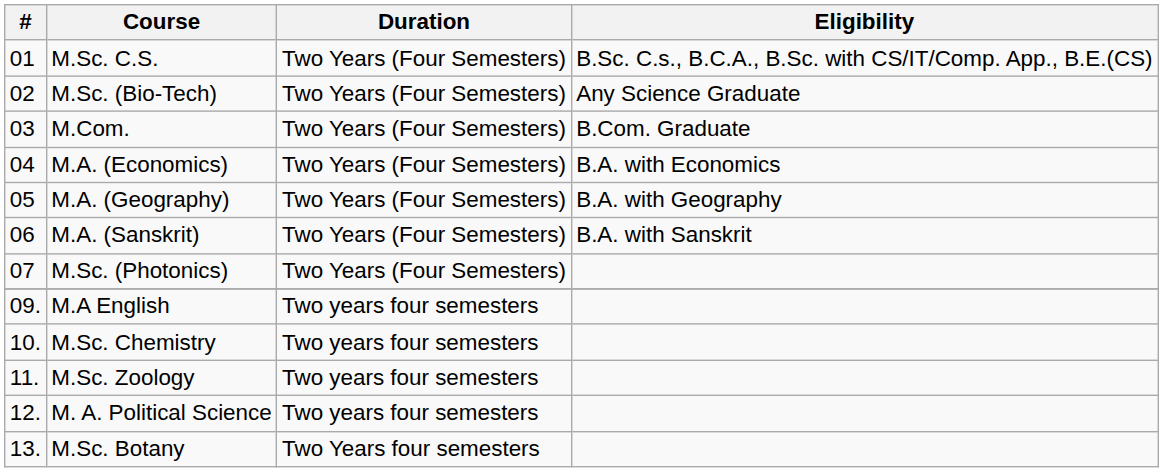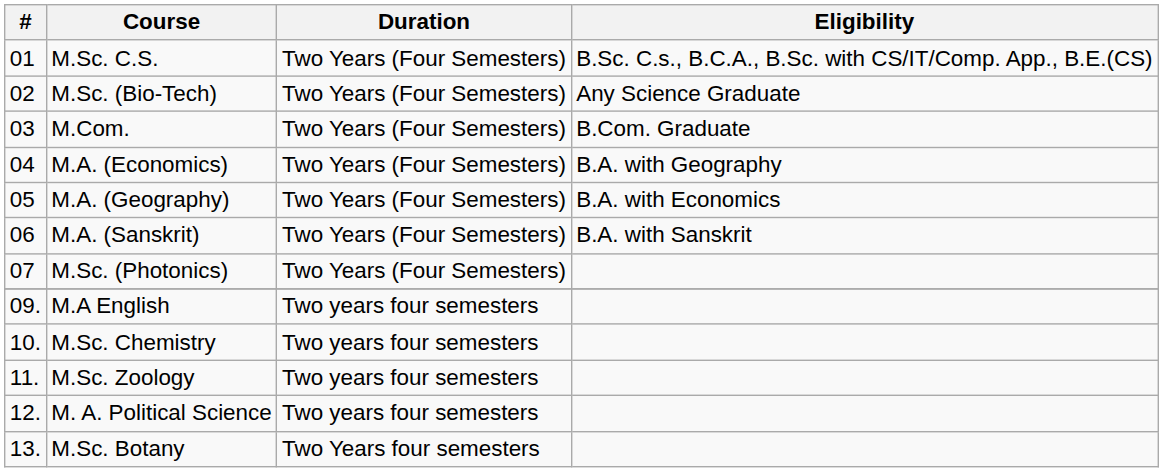M.A. (Economics) | Eligibility: B.A. with Economics -> B.A. with Geography
M.A. (Geography) | Eligibility: B.A. with Geography -> B.A. with Economics
